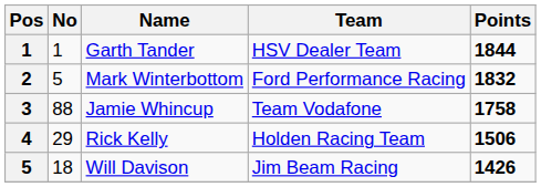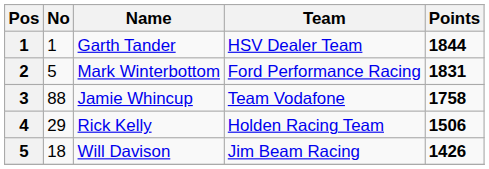Mark Winterbottom | Points: 1832 -> 1831
